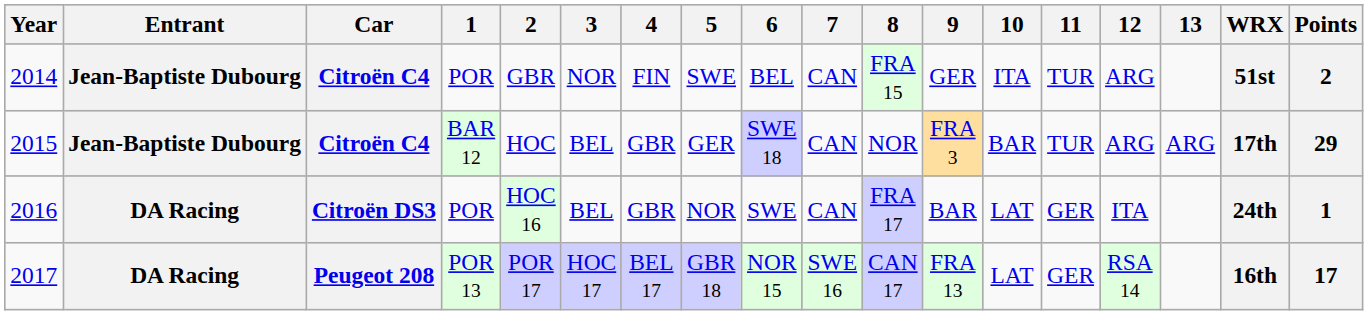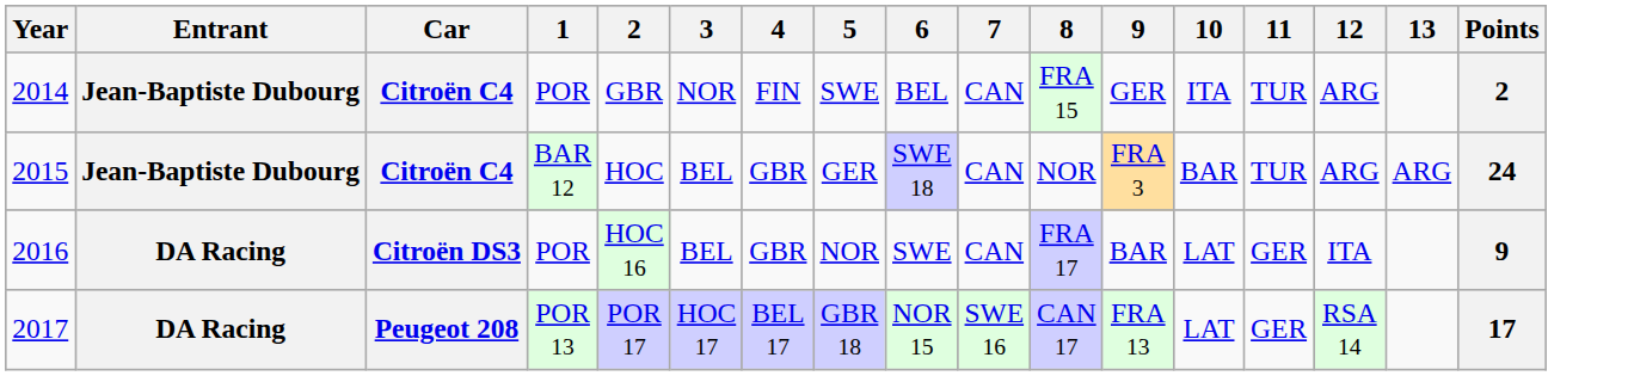- column: WRX | 51st | 17th | 24th | 16th
2015 | Points: 29 -> 24
2016 | Points: 1 -> 9
